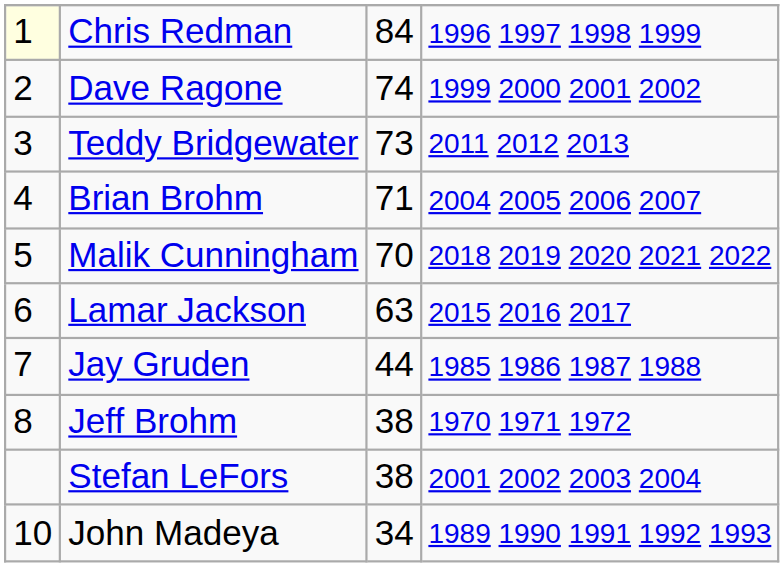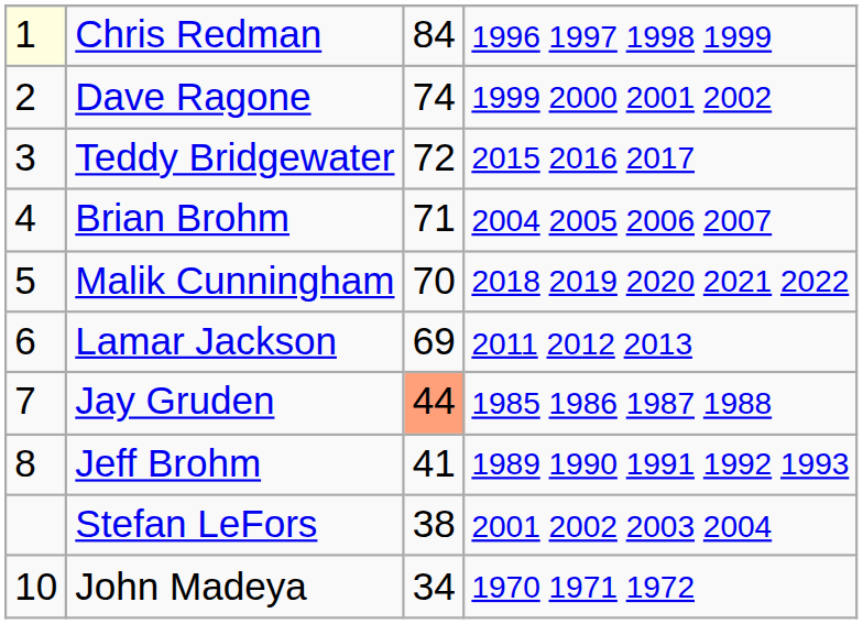Teddy Bridgewater | column 3: 73 -> 72
Teddy Bridgewater | column 4: 2011 2012 2013 -> 2015 2016 2017
Lamar Jackson | column 3: 63 -> 69
Lamar Jackson | column 4: 2015 2016 2017 -> 2011 2012 2013
Jay Gruden | column 3: no background -> lightsalmon background
Jeff Brohm | column 3: 38 -> 41
Jeff Brohm | column 4: 1970 1971 1972 -> 1989 1990 1991 1992 1993
John Madeya | column 4: 1989 1990 1991 1992 1993 -> 1970 1971 1972
